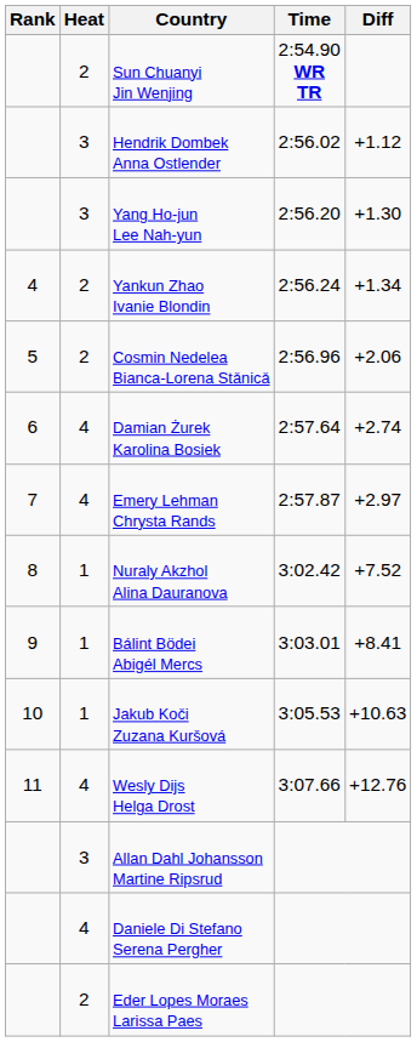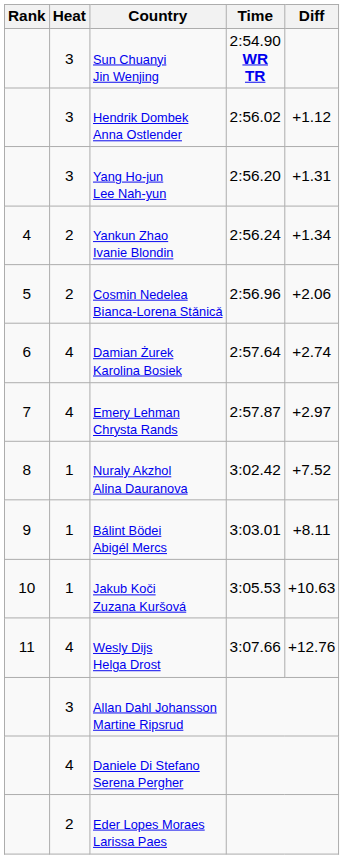Sun Chuanyi Jin Wenjing | Heat: 2 -> 3
Yang Ho-jun Lee Nah-yun | Diff: +1.30 -> +1.31
Bálint Bödei Abigél Mercs | Diff: +8.41 -> +8.11
